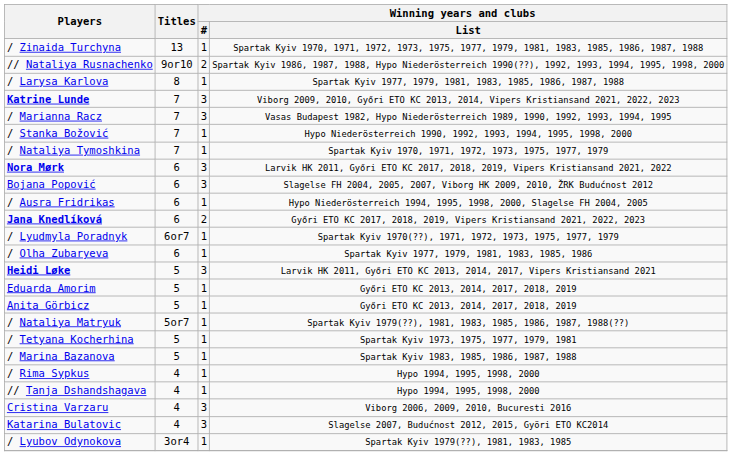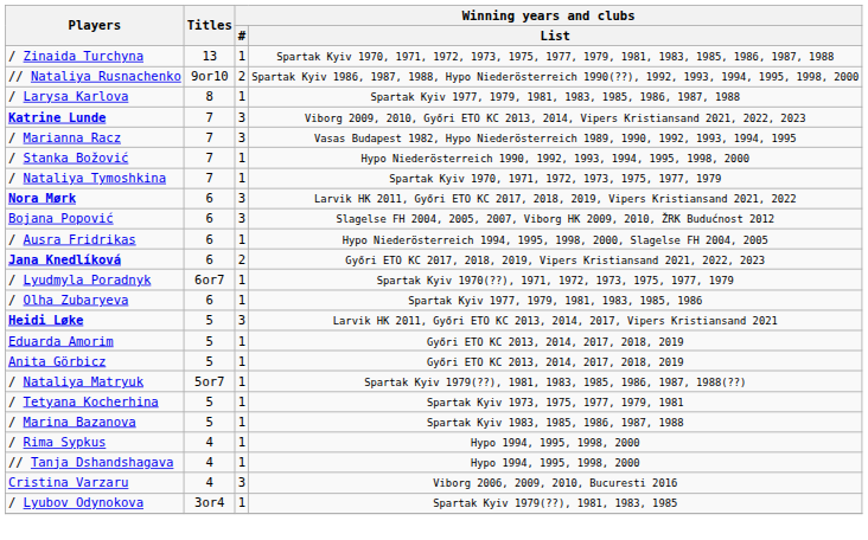- row: Katarina Bulatovic | 4 | 3 | Slagelse 2007, Budućnost 2012, 2015, Györi ETO KC2014
